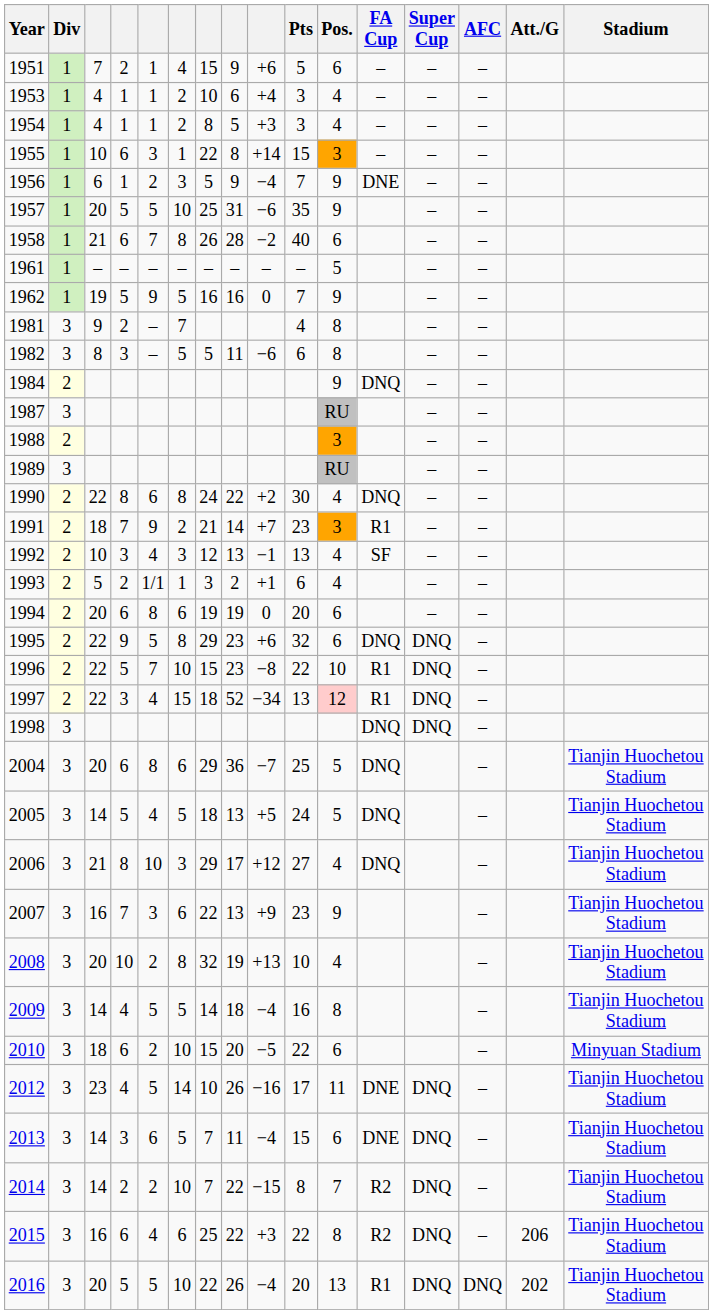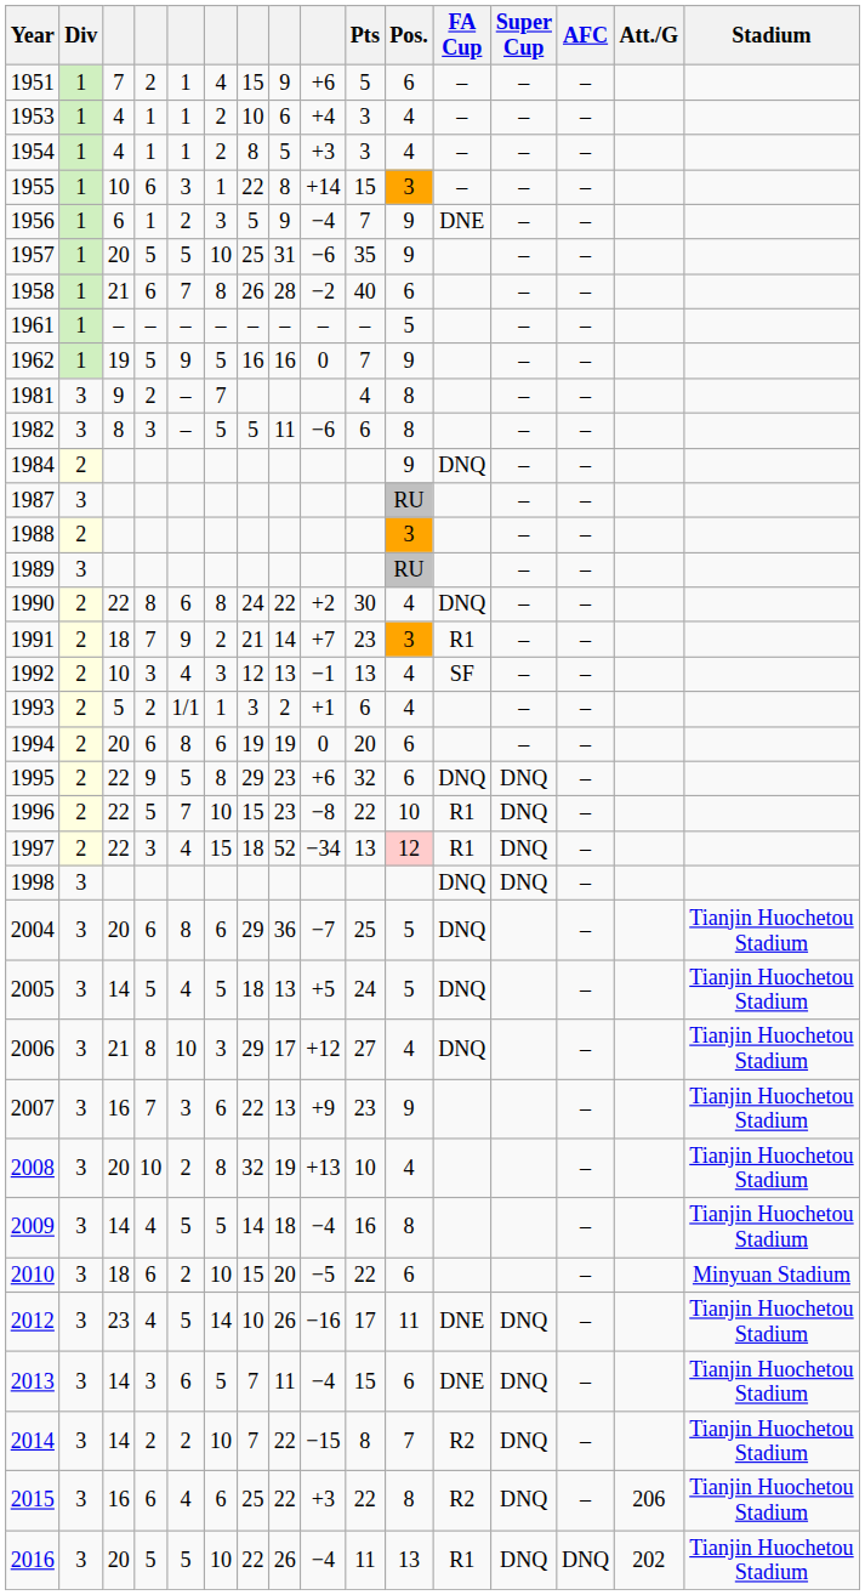2016 | Pts: 20 -> 11
